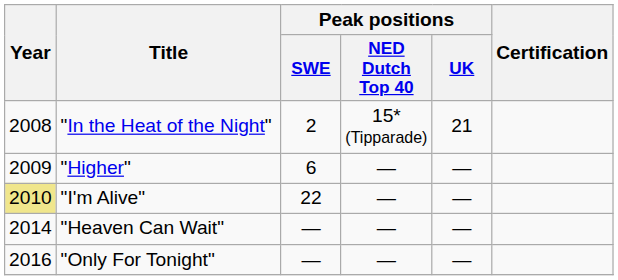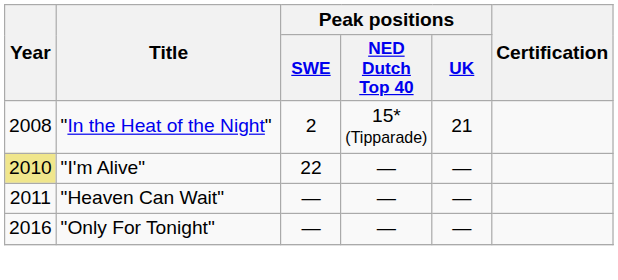- row: 2009 | "Higher" | 6 | — | —
"Heaven Can Wait" | Year: 2014 -> 2011
